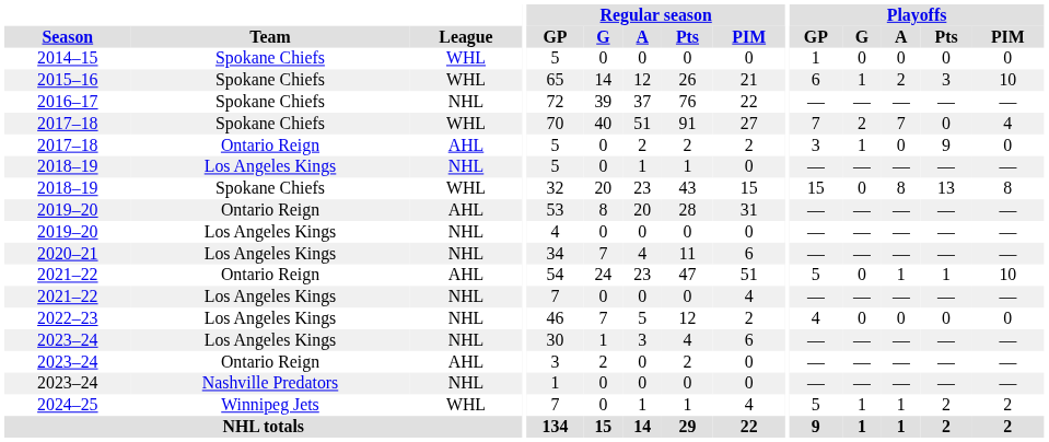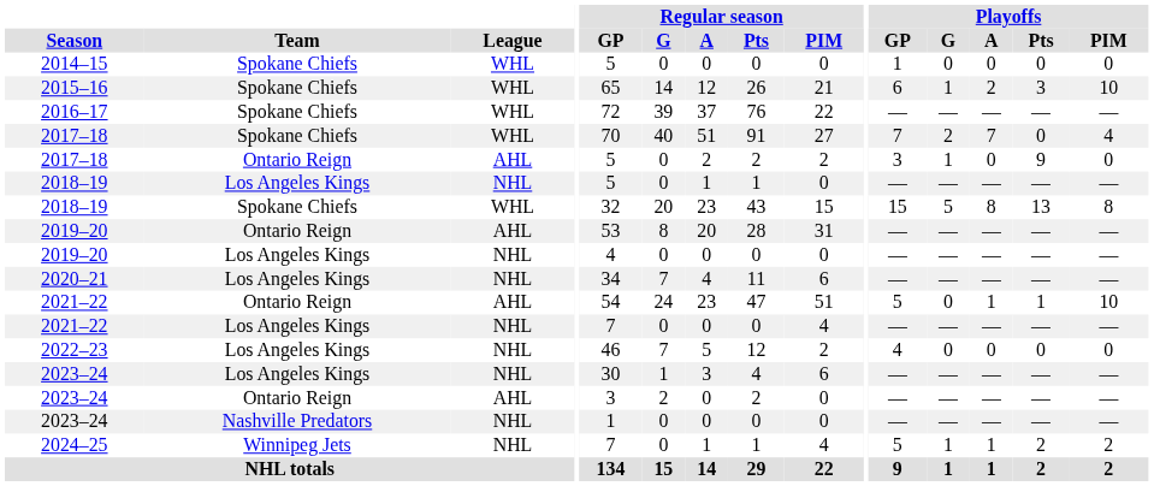2016–17 | League: NHL -> WHL
2018–19 / Spokane Chiefs | Playoffs / G: 0 -> 5
2024–25 | League: WHL -> NHL
